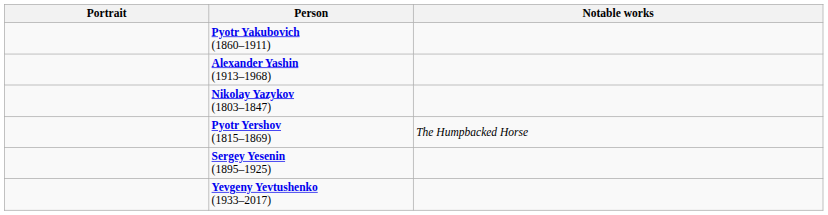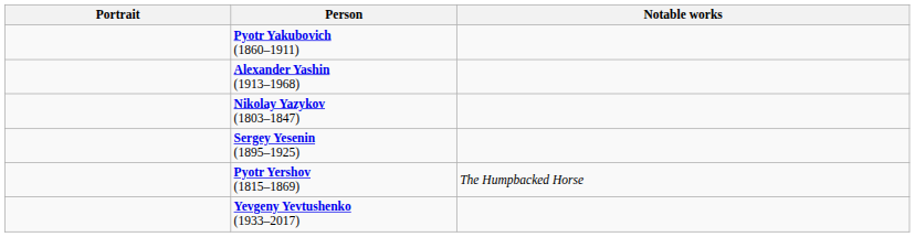rows swapped: Pyotr Yershov (1815–1869) <-> Sergey Yesenin (1895–1925)
